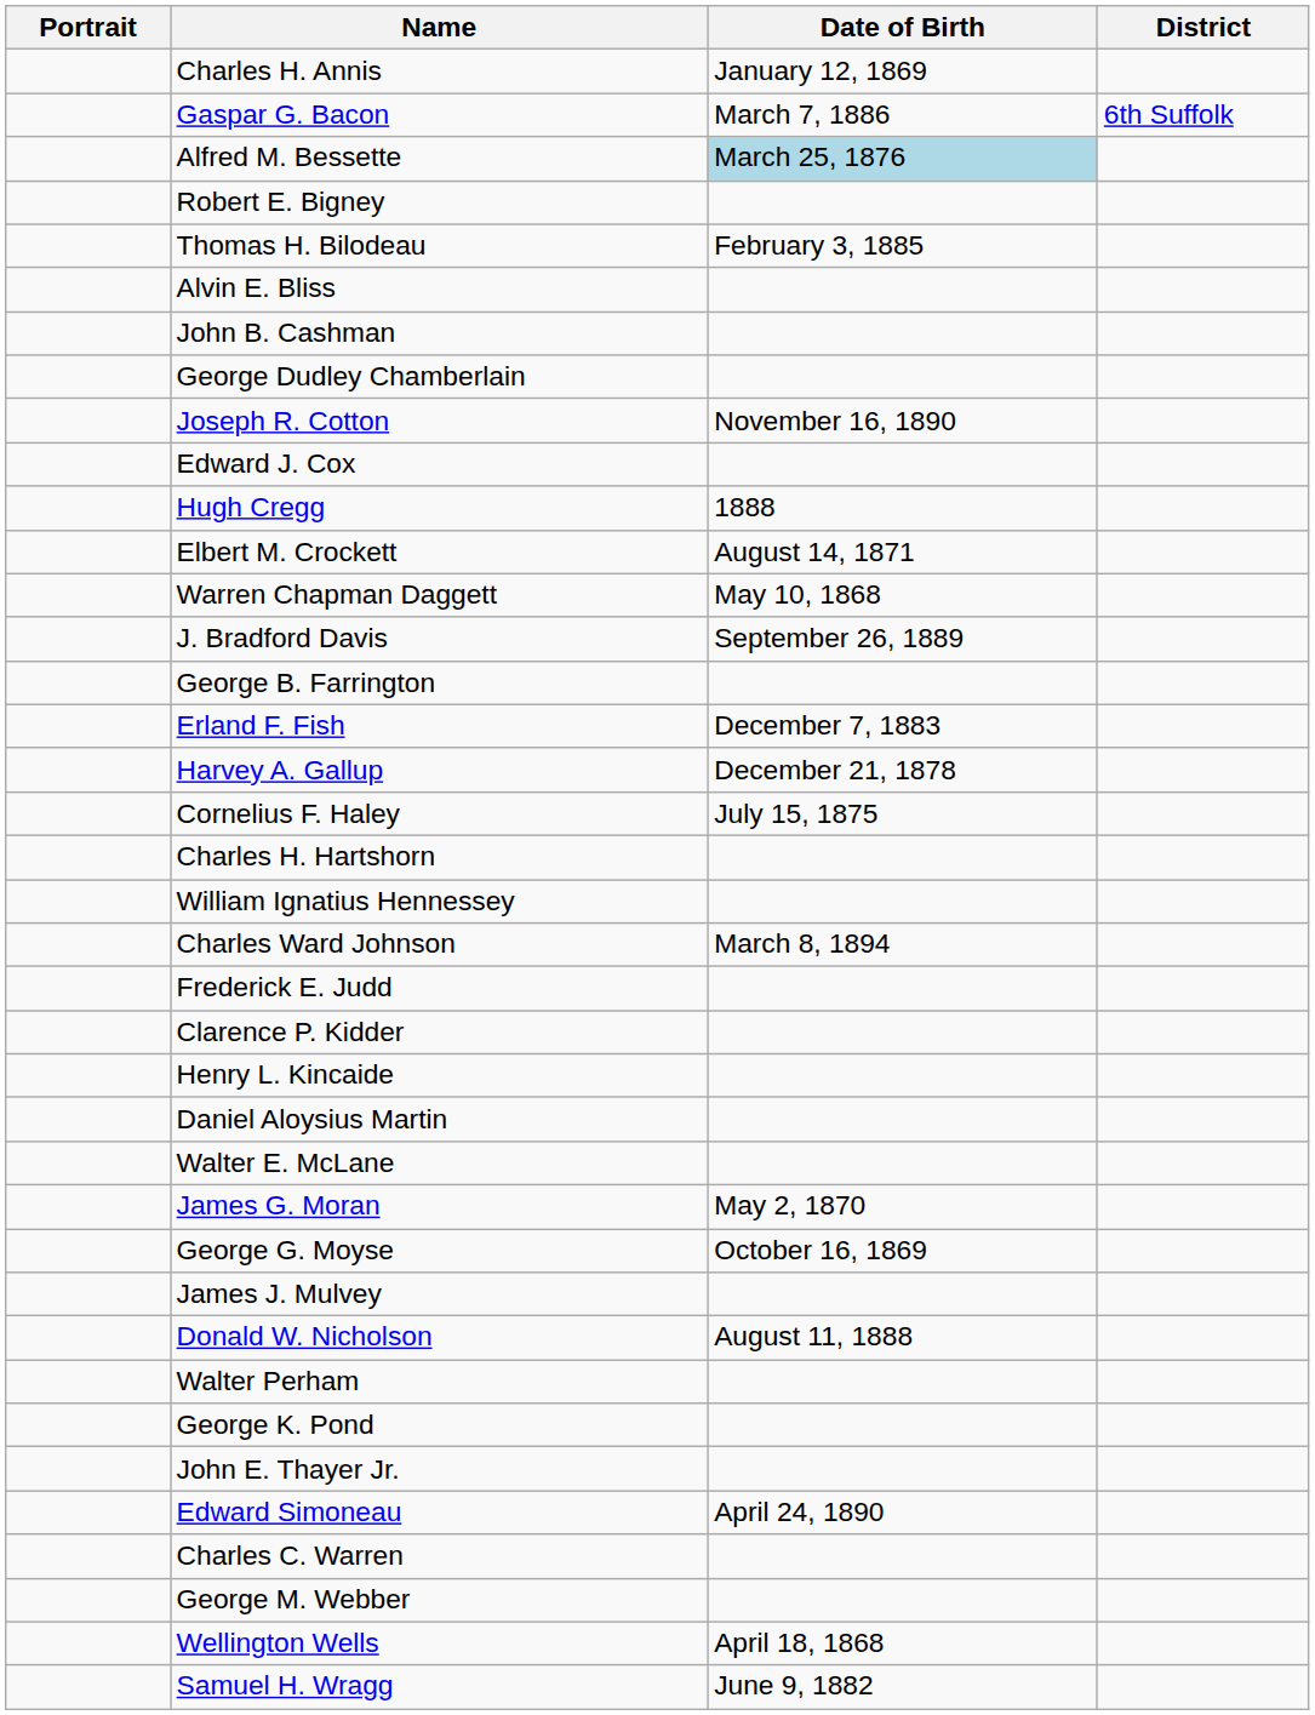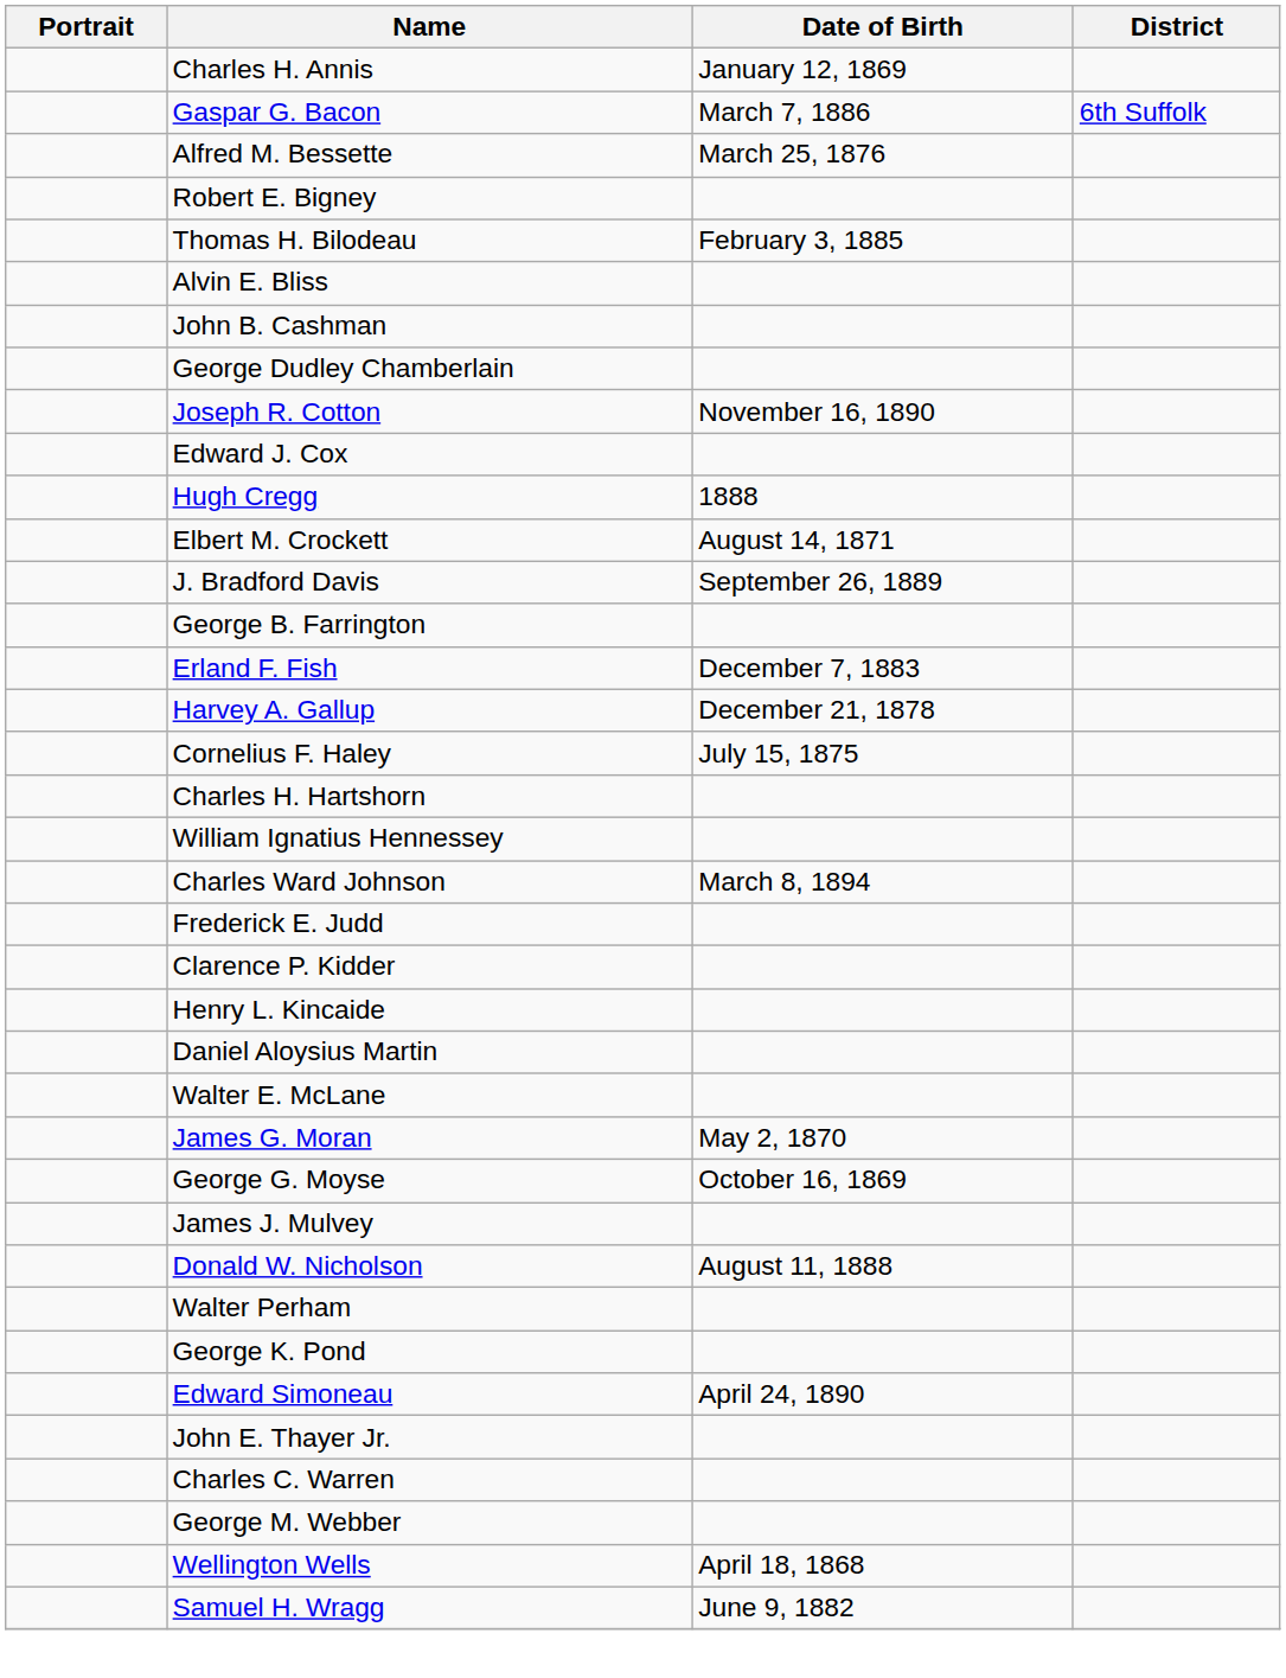Alfred M. Bessette | Date of Birth: lightblue background -> no background
- row: Warren Chapman Daggett | May 10, 1868
rows swapped: Edward Simoneau <-> John E. Thayer Jr.
